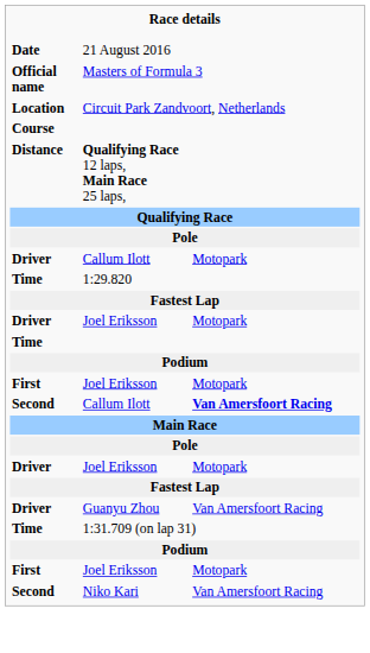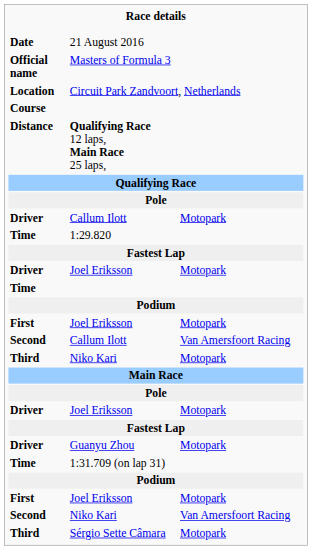Second / Callum Ilott | column 3: bold -> normal
+ row: Third | Niko Kari | Motopark
Guanyu Zhou | column 3: Van Amersfoort Racing -> Motopark
+ row: Third | Sérgio Sette Câmara | Motopark
